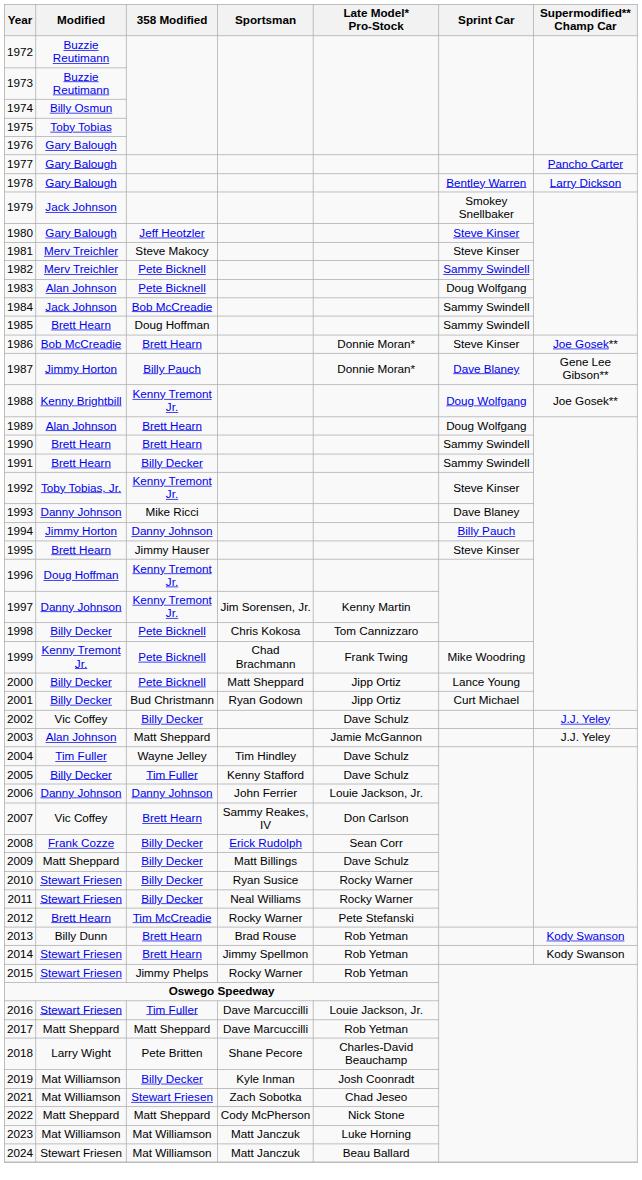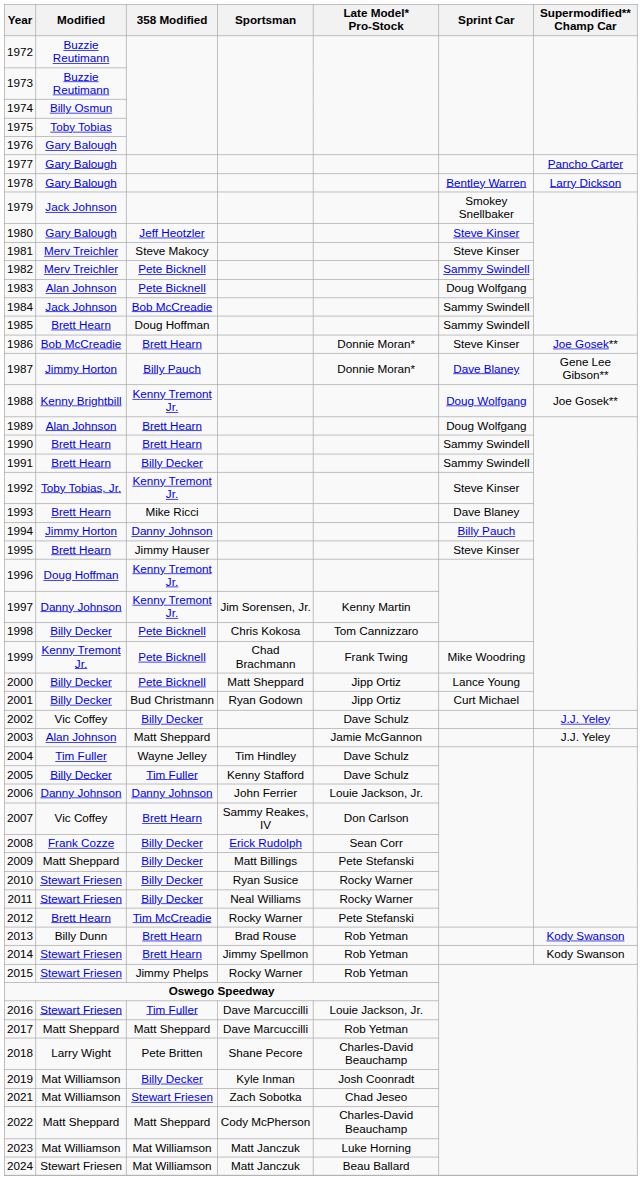1993 | Modified: Danny Johnson -> Brett Hearn
2009 | Late Model* Pro-Stock: Dave Schulz -> Pete Stefanski
2022 | Late Model* Pro-Stock: Nick Stone -> Charles-David Beauchamp
